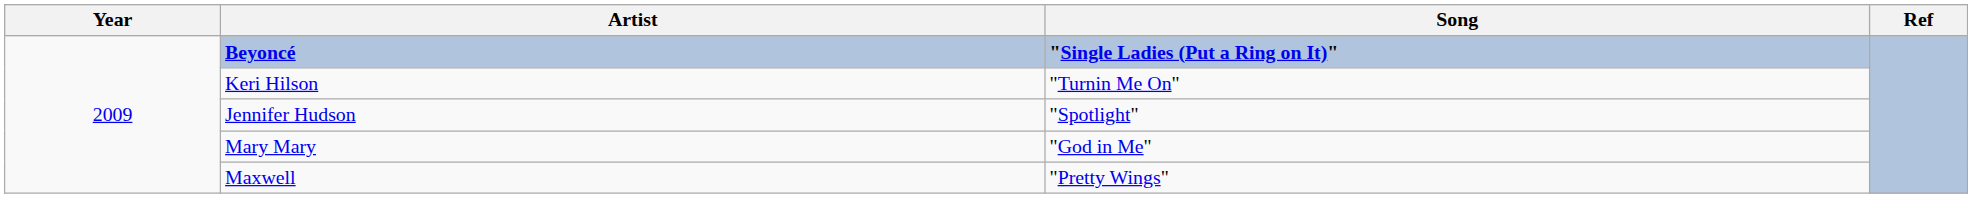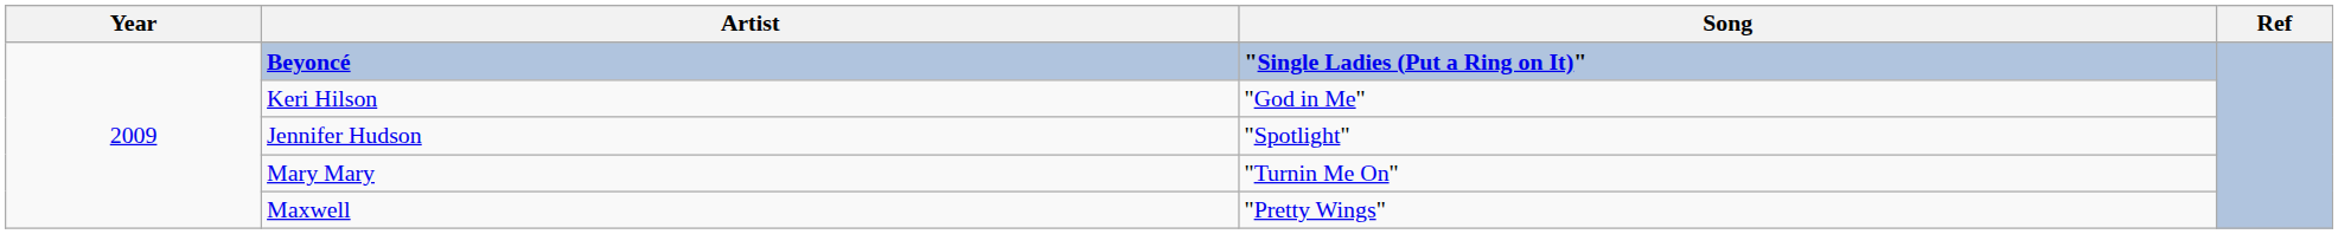Keri Hilson | Song: "Turnin Me On" -> "God in Me"
Mary Mary | Song: "God in Me" -> "Turnin Me On"
